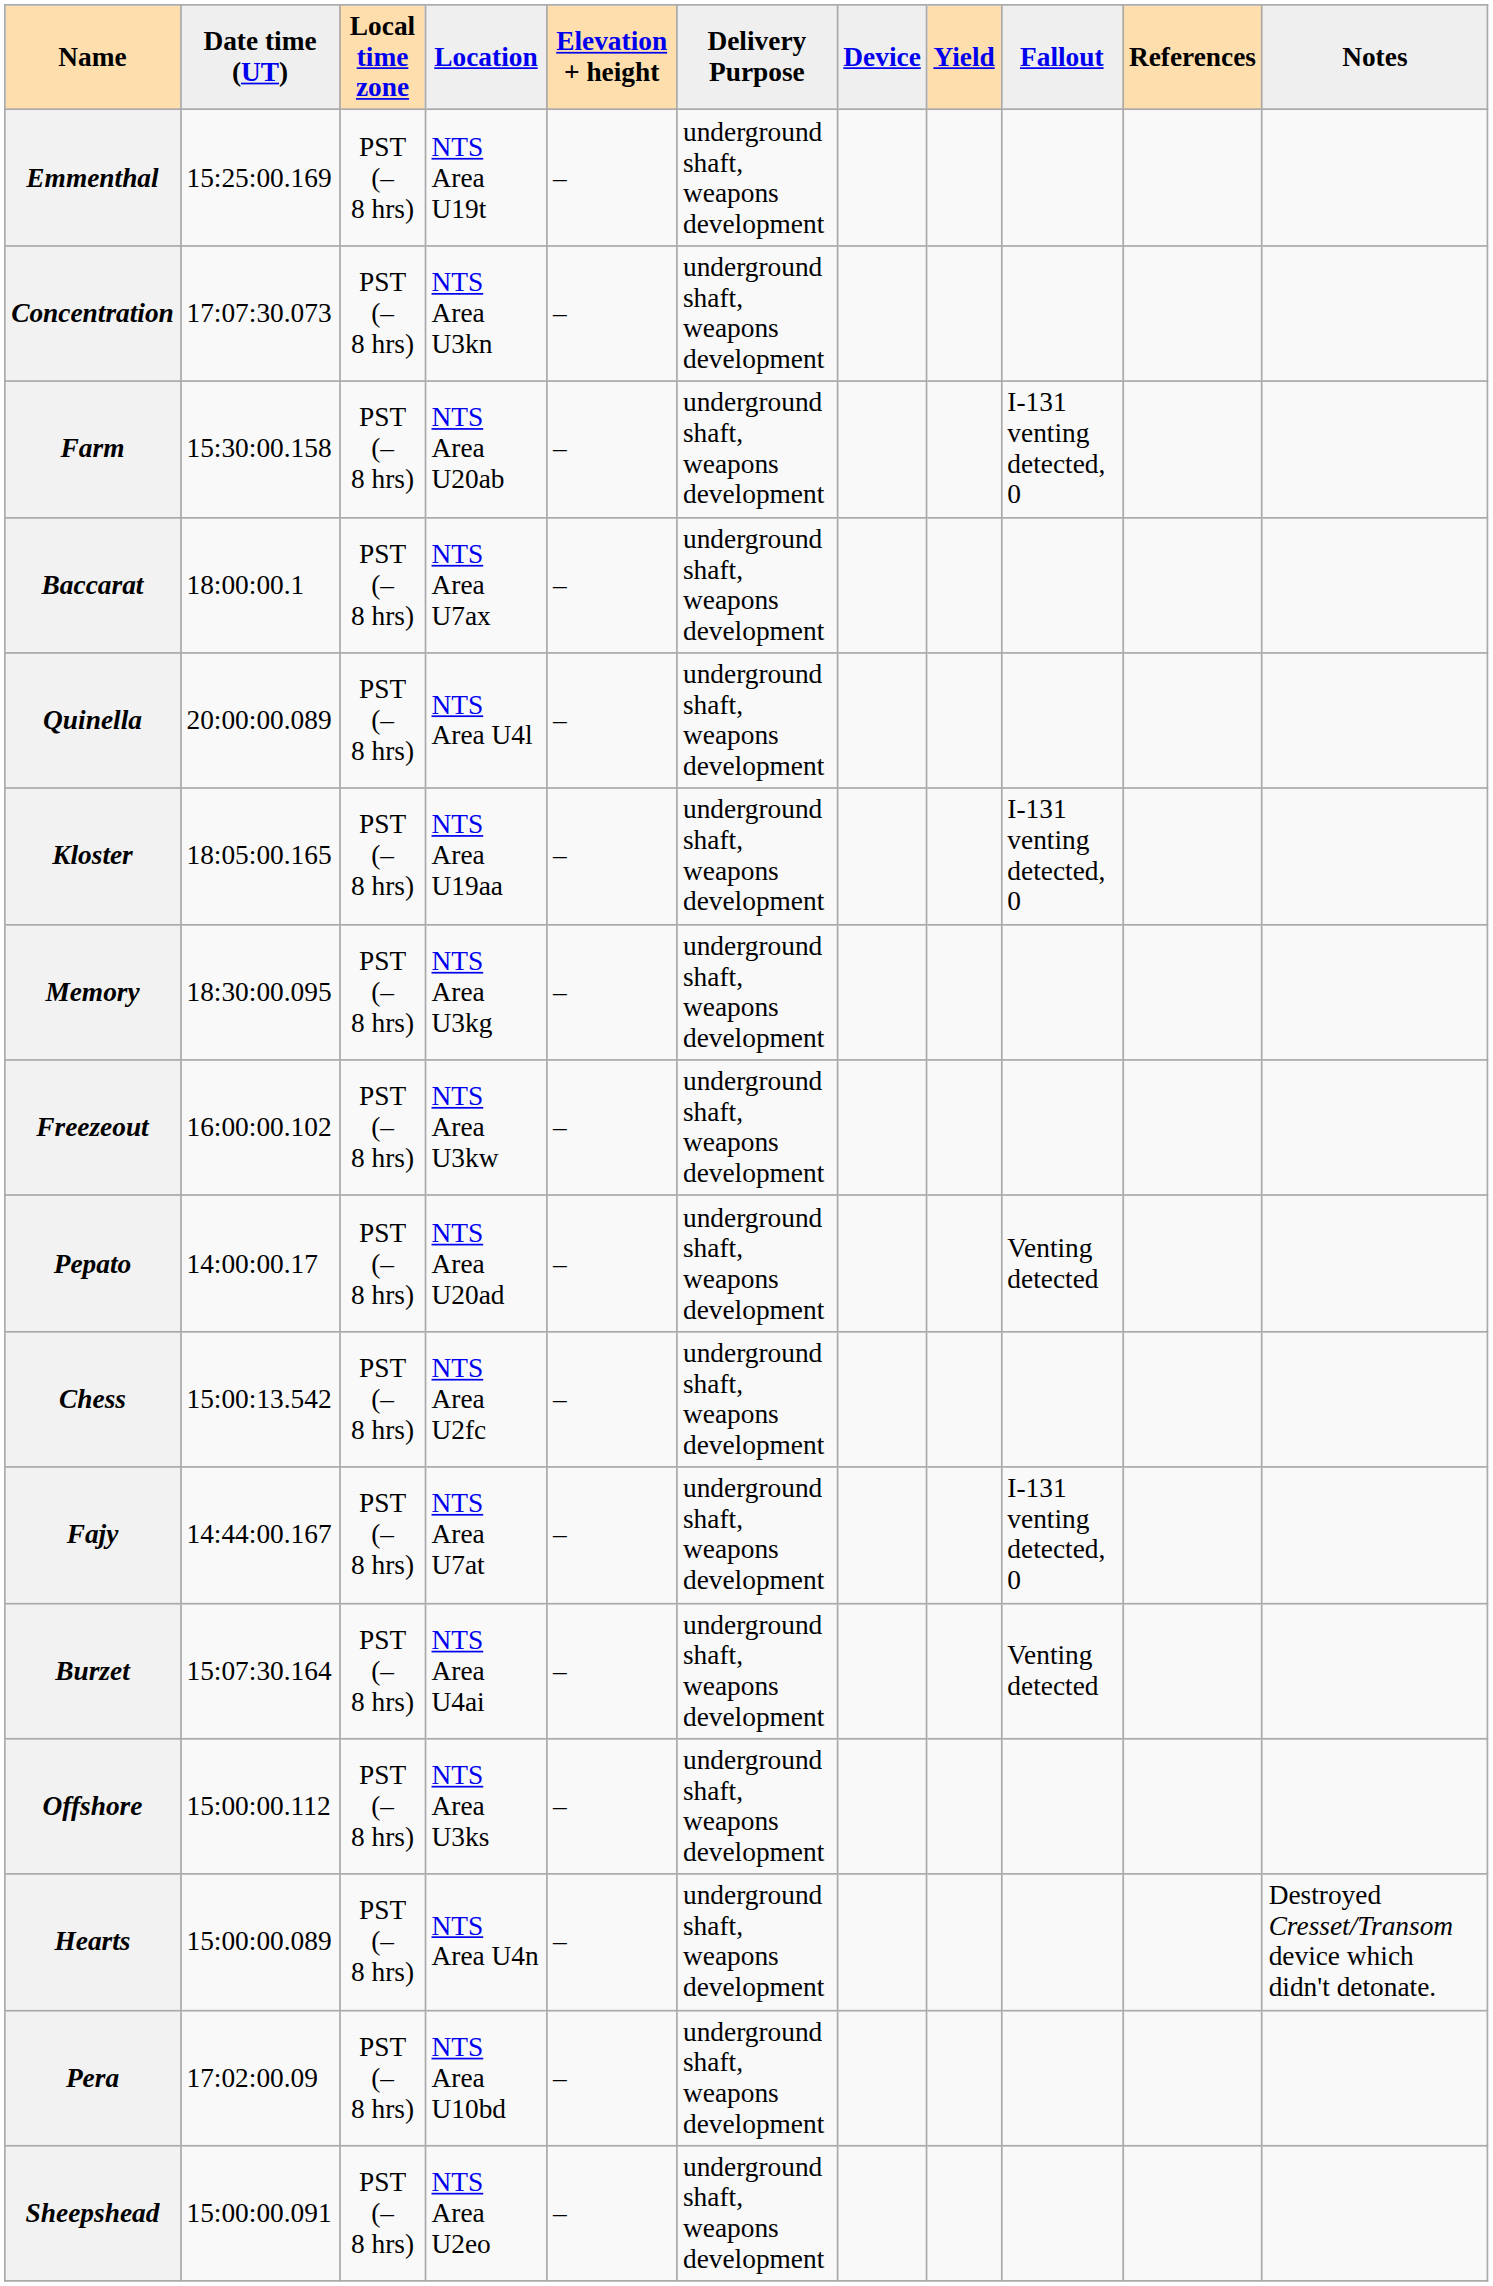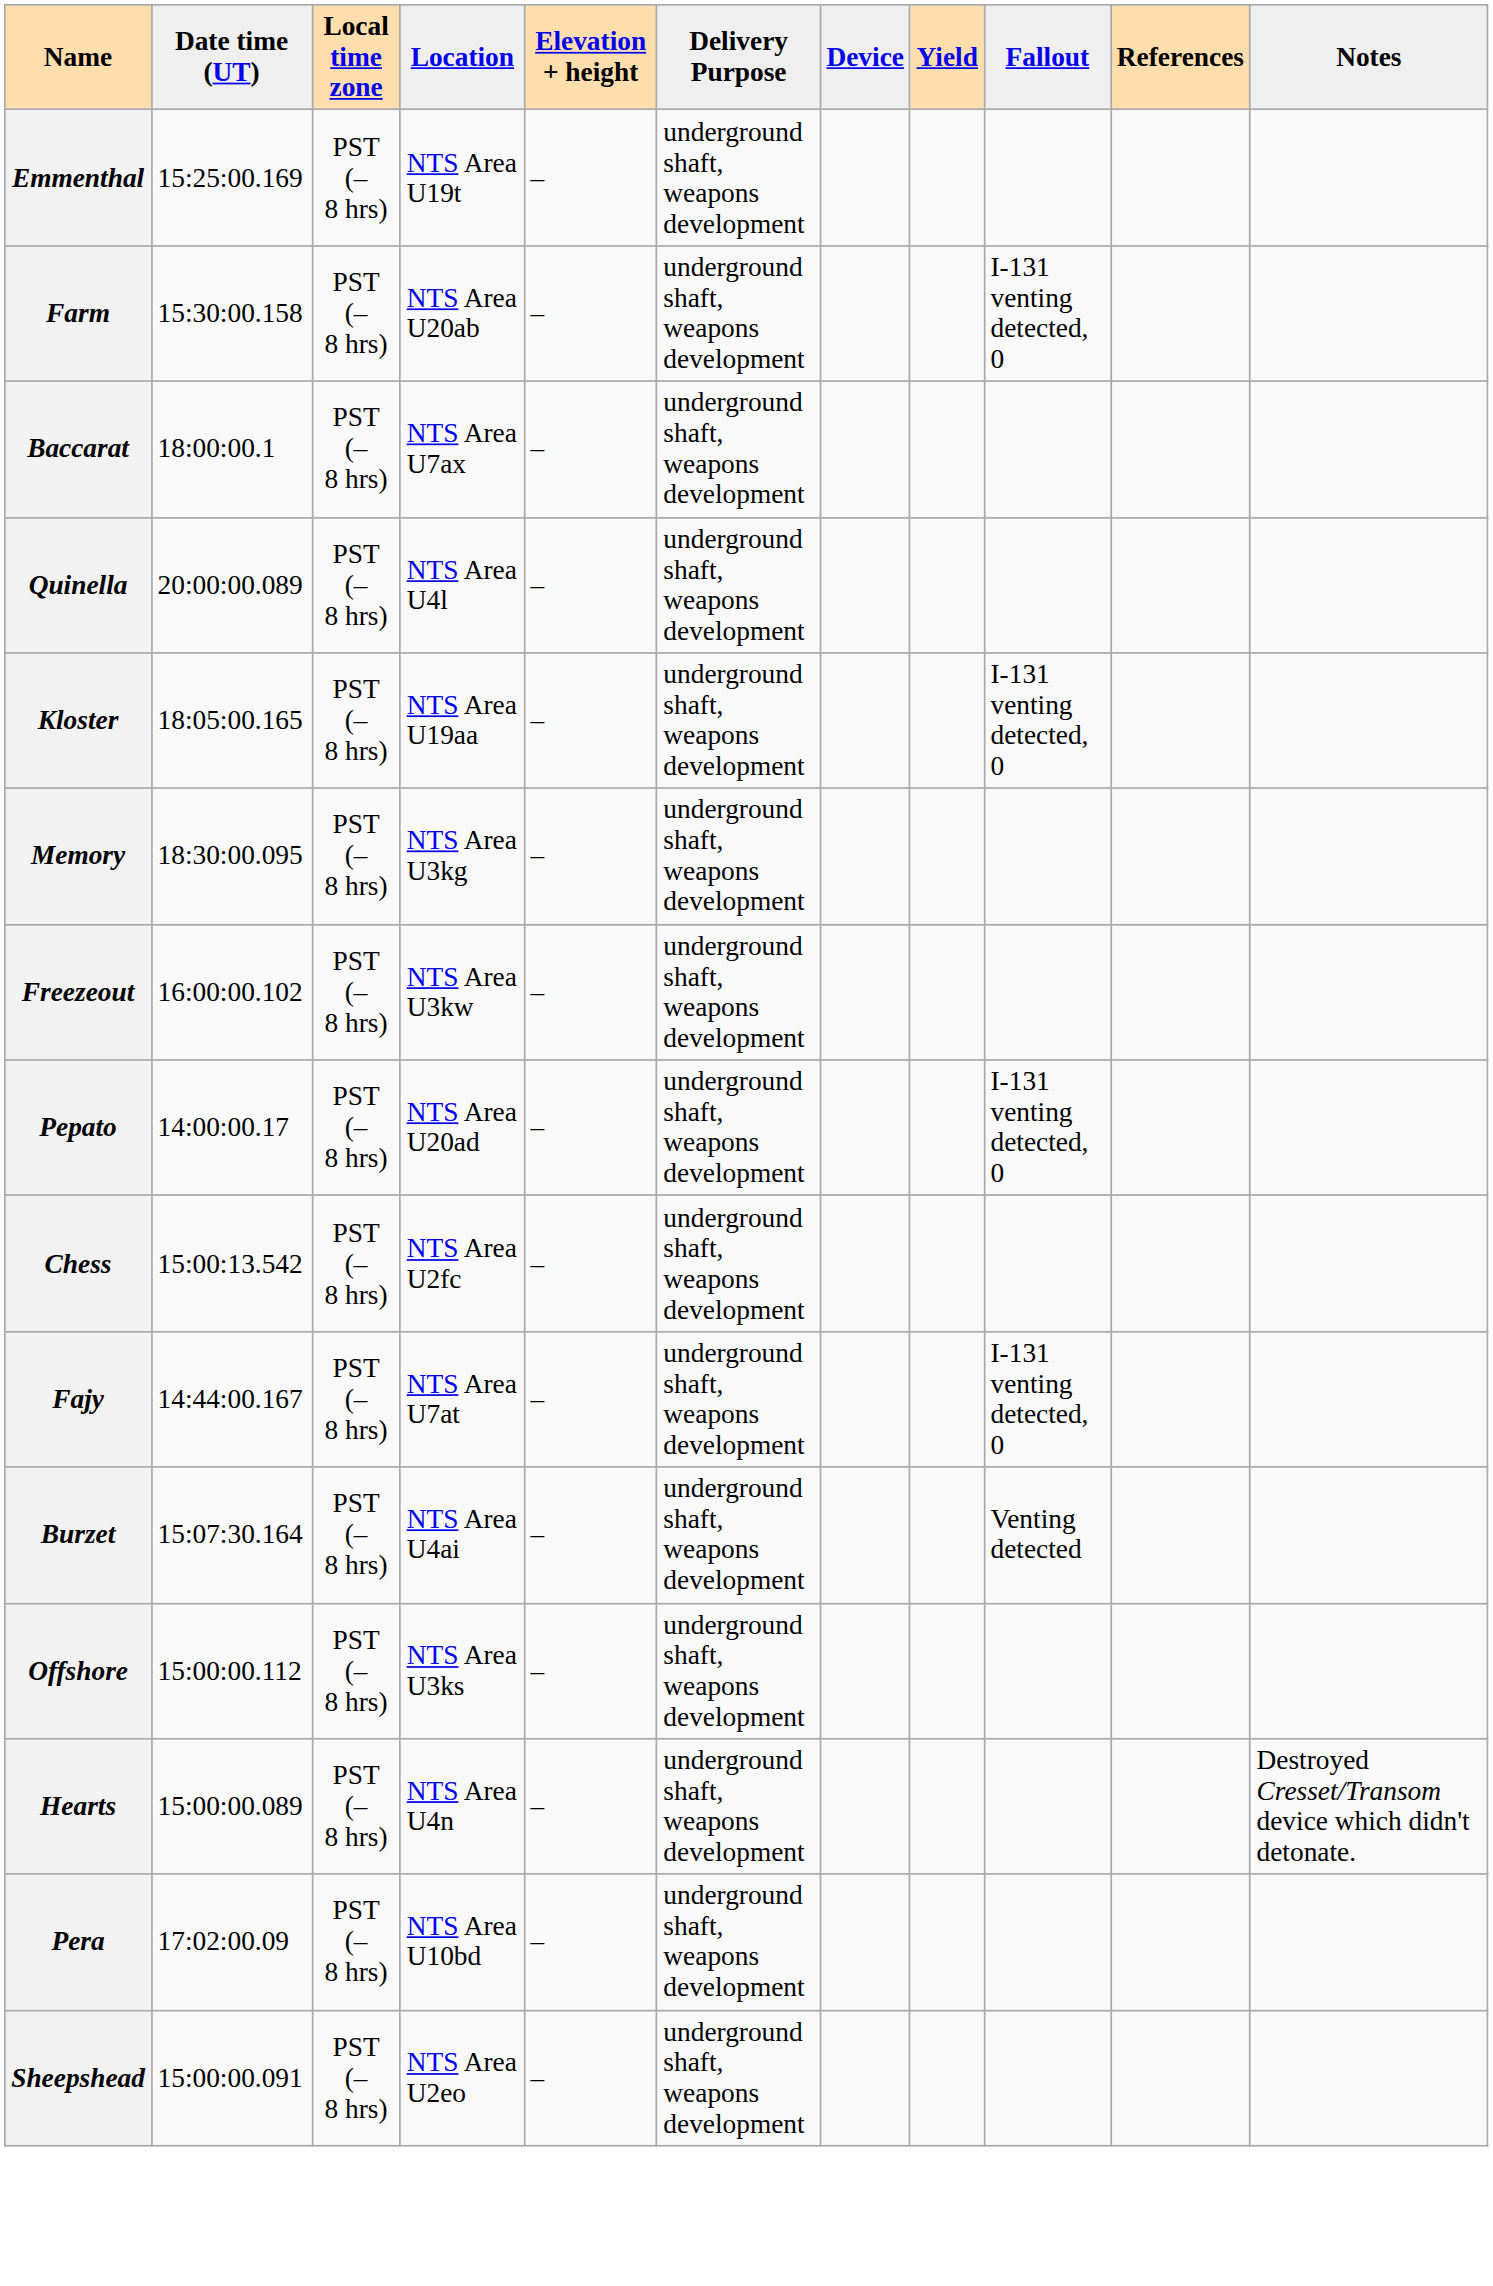- row: Concentration | 17:07:30.073 | PST (–8 hrs) | NTS Area U3kn | – | underground shaft, weapons development
Pepato | Fallout: Venting detected -> I-131 venting detected, 0
